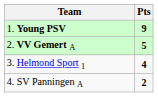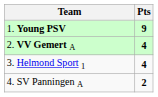2. VV Gemert A | Pts: 5 -> 4
